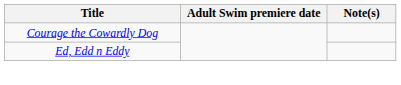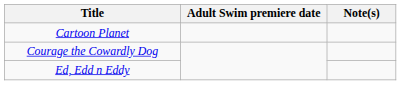+ row: Cartoon Planet
